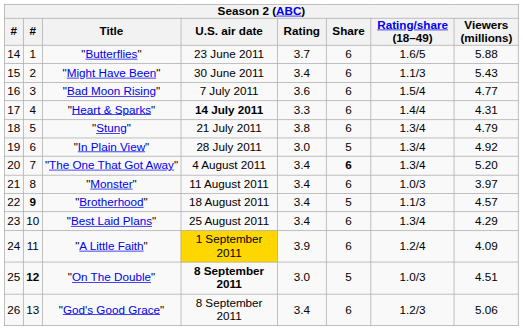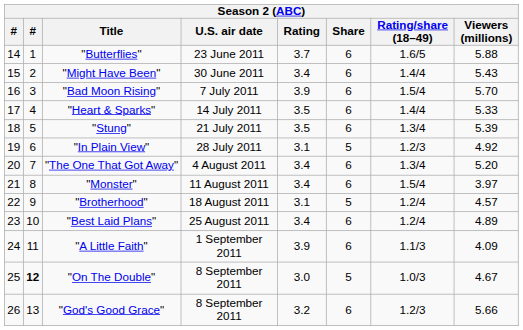"Might Have Been" | Rating/share (18–49): 1.1/3 -> 1.4/4
"Bad Moon Rising" | Rating: 3.6 -> 3.9
"Bad Moon Rising" | Viewers (millions): 4.77 -> 5.70
"Heart & Sparks" | U.S. air date: bold -> normal
"Heart & Sparks" | Rating: 3.3 -> 3.5
"Heart & Sparks" | Viewers (millions): 4.31 -> 5.33
"Stung" | Rating: 3.8 -> 3.5
"Stung" | Viewers (millions): 4.79 -> 5.39
"In Plain View" | Rating: 3.0 -> 3.1
"In Plain View" | Rating/share (18–49): 1.3/4 -> 1.2/3
"The One That Got Away" | Share: bold -> normal
"Monster" | Rating/share (18–49): 1.0/3 -> 1.5/4
"Brotherhood" | column 2: bold -> normal
"Brotherhood" | Rating: 3.4 -> 3.1
"Brotherhood" | Rating/share (18–49): 1.1/3 -> 1.2/4
"Best Laid Plans" | Rating/share (18–49): 1.3/4 -> 1.2/4
"Best Laid Plans" | Viewers (millions): 4.29 -> 4.89
"A Little Faith" | U.S. air date: gold background -> no background
"A Little Faith" | Rating/share (18–49): 1.2/4 -> 1.1/3
"On The Double" | U.S. air date: bold -> normal
"On The Double" | Viewers (millions): 4.51 -> 4.67
"God's Good Grace" | Rating: 3.4 -> 3.2
"God's Good Grace" | Viewers (millions): 5.06 -> 5.66
